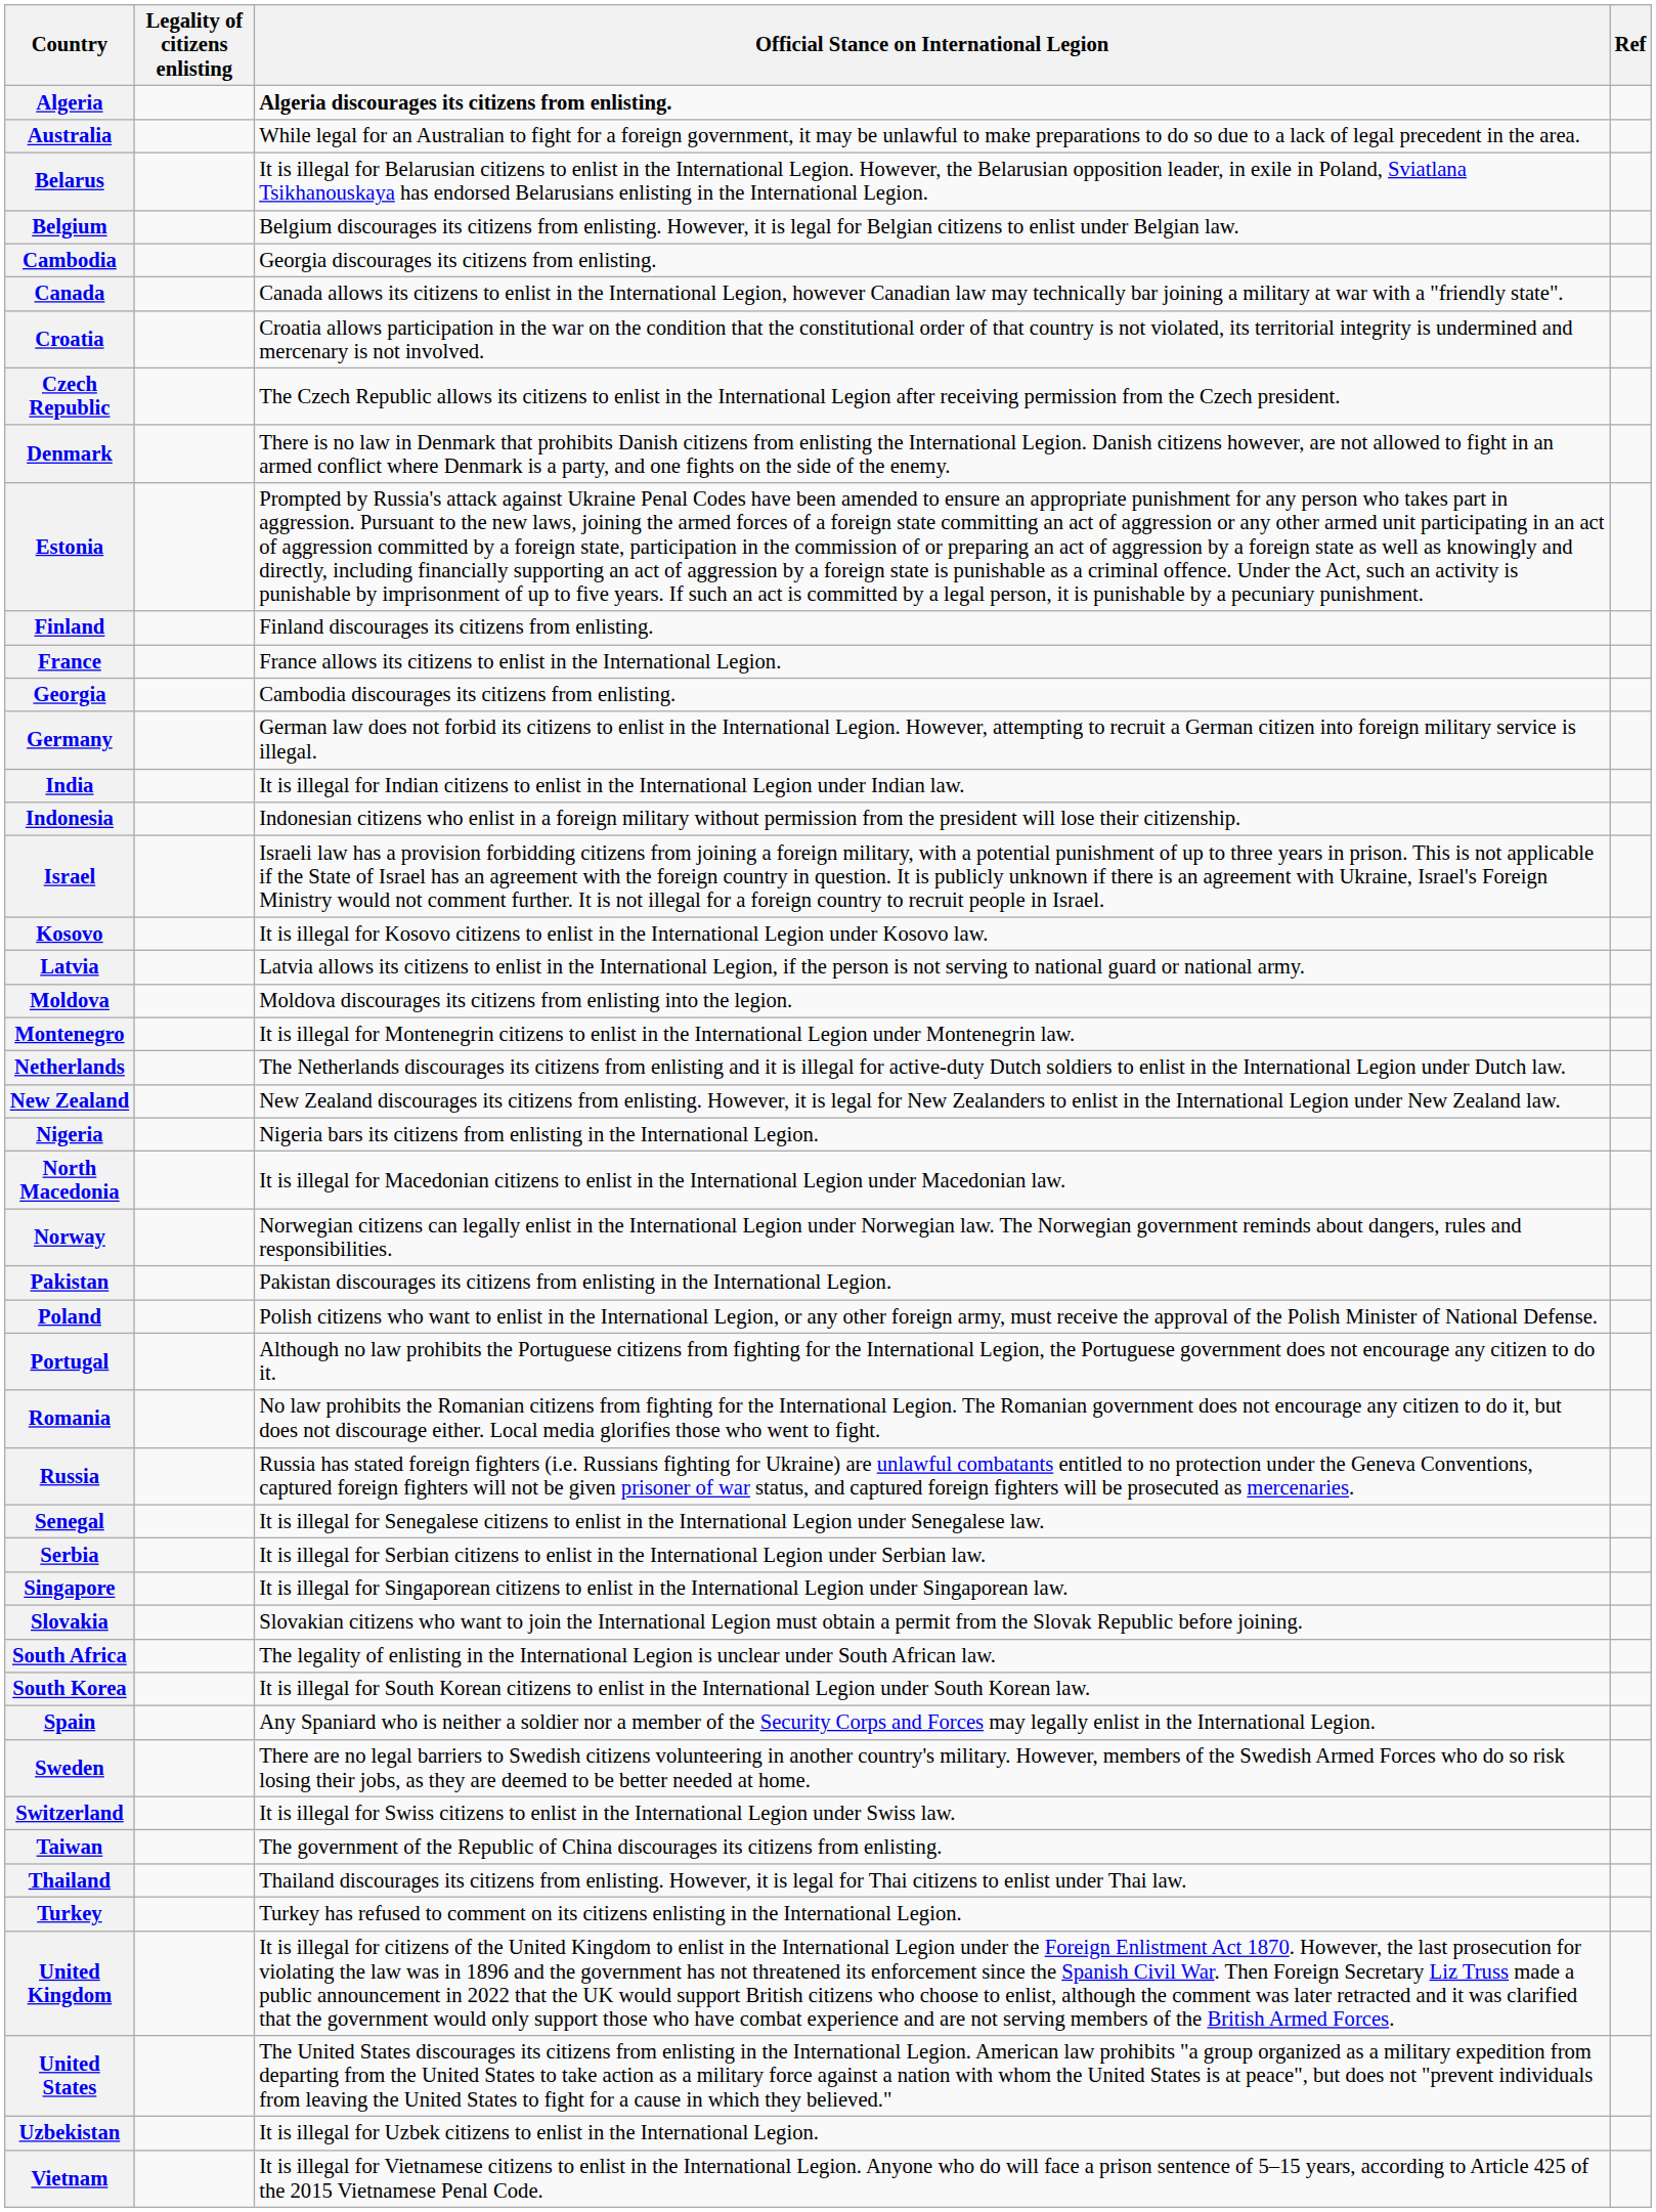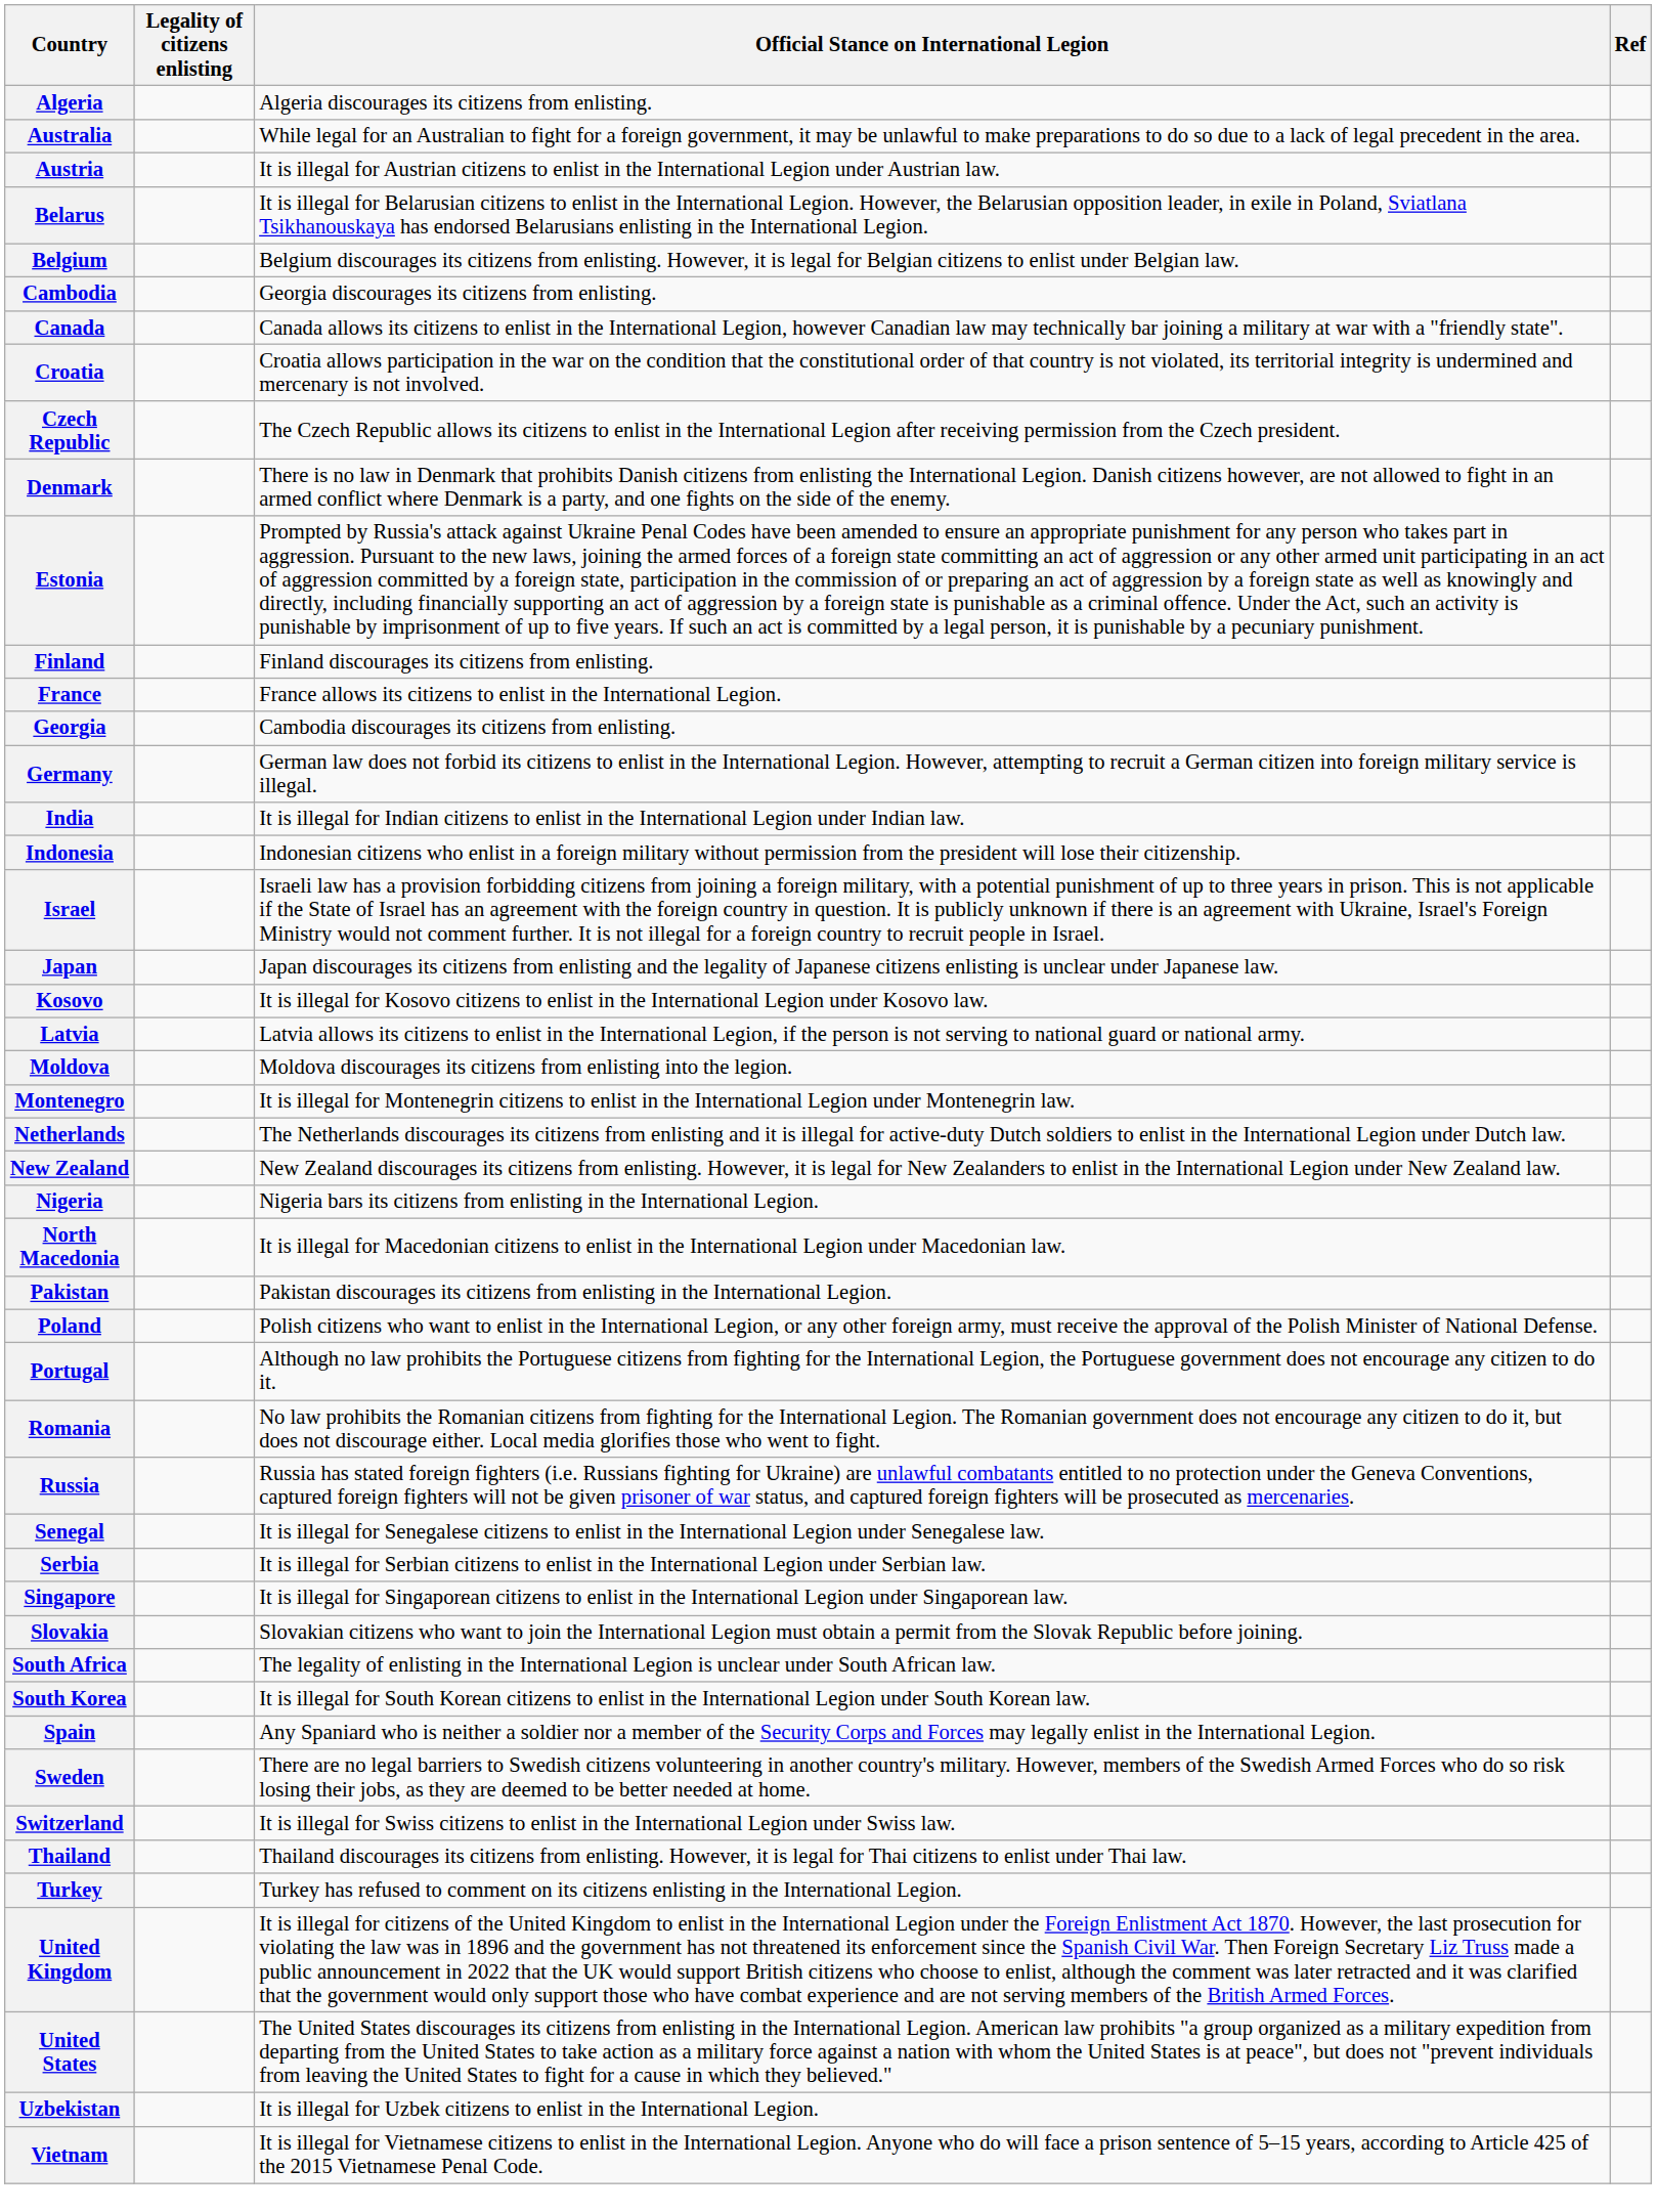Algeria | Official Stance on International Legion: bold -> normal
+ row: Austria | It is illegal for Austrian citizens to enlist in the International Legion under Austrian law.
+ row: Japan | Japan discourages its citizens from enlisting and the legality of Japanese citizens enlisting is unclear under Japanese law.
- row: Norway | Norwegian citizens can legally enlist in the International Legion under Norwegian law. The Norwegian government reminds about dangers, rules and responsibilities.
- row: Taiwan | The government of the Republic of China discourages its citizens from enlisting.
